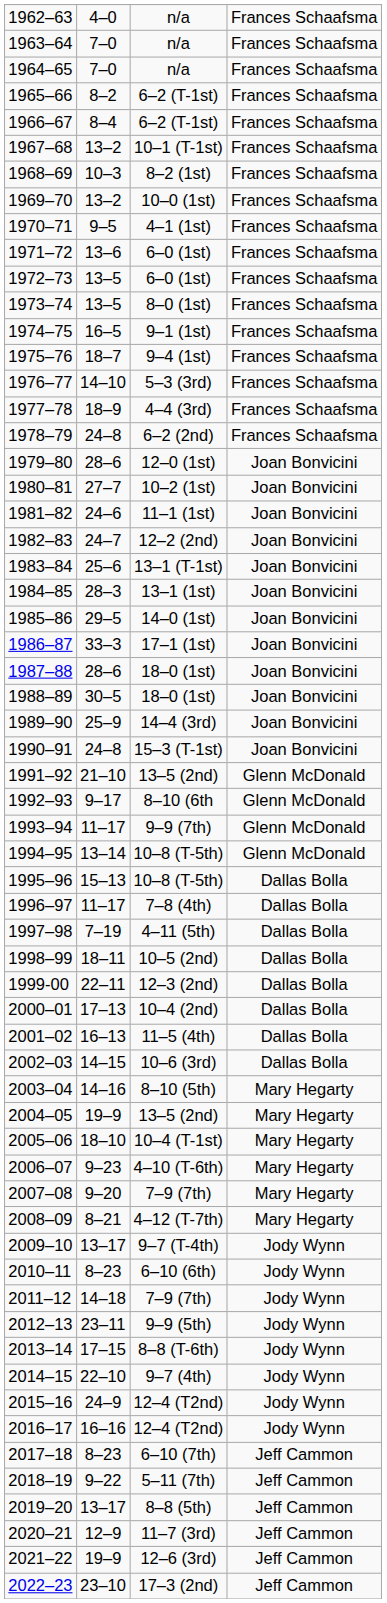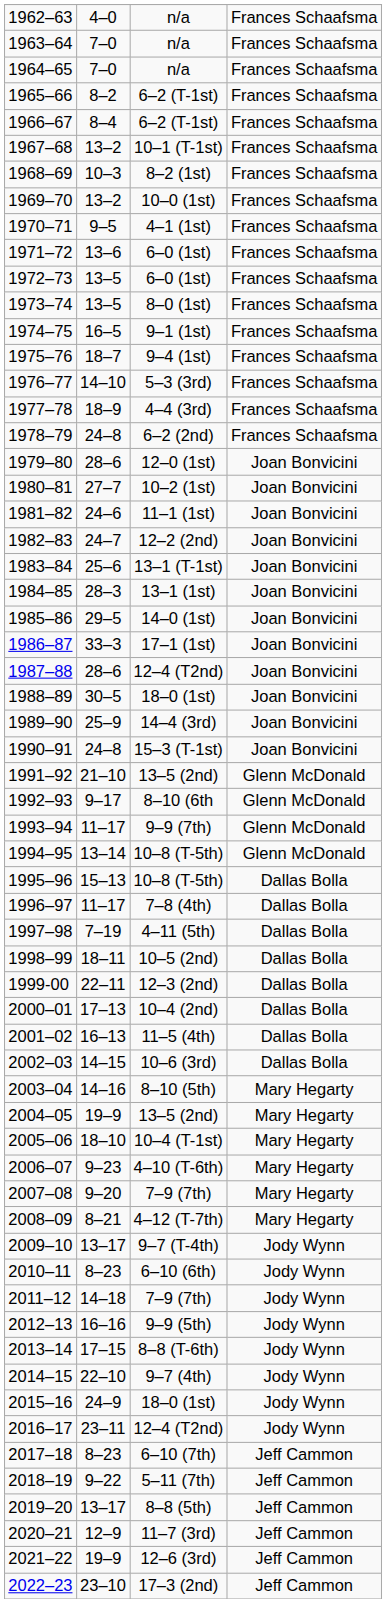1987–88 | column 3: 18–0 (1st) -> 12–4 (T2nd)
2012–13 | column 2: 23–11 -> 16–16
2015–16 | column 3: 12–4 (T2nd) -> 18–0 (1st)
2016–17 | column 2: 16–16 -> 23–11
